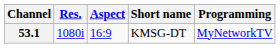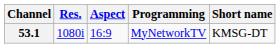columns swapped: Short name <-> Programming
